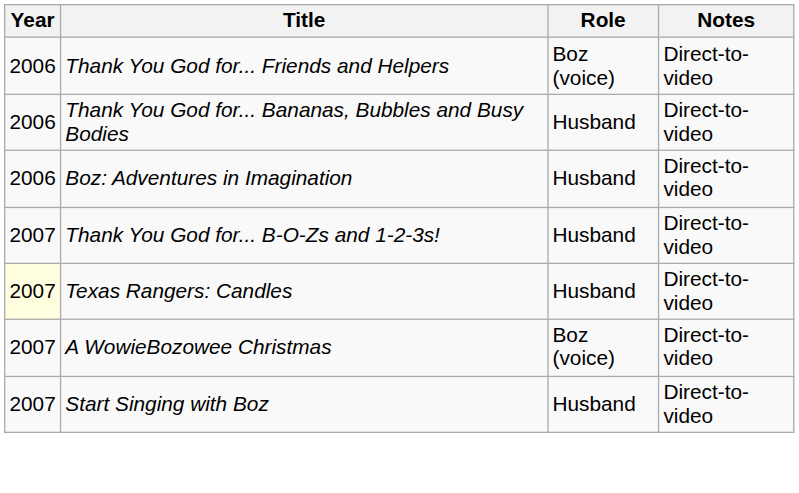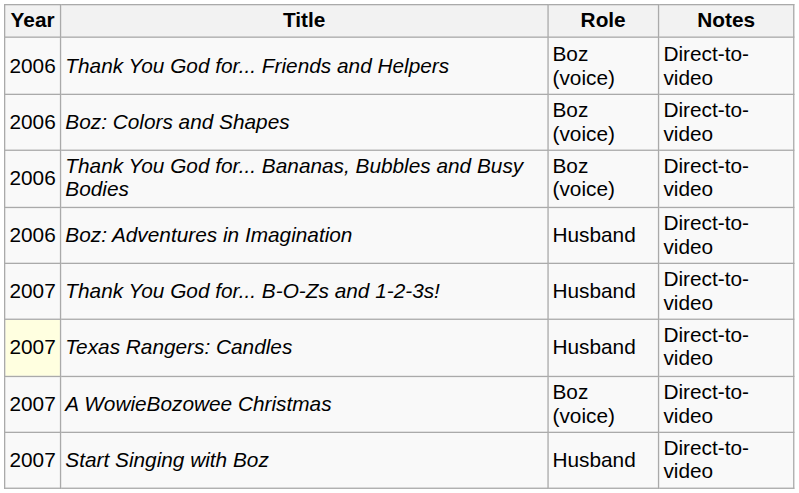+ row: 2006 | Boz: Colors and Shapes | Boz (voice) | Direct-to-video
Thank You God for... Bananas, Bubbles and Busy Bodies | Role: Husband -> Boz (voice)
